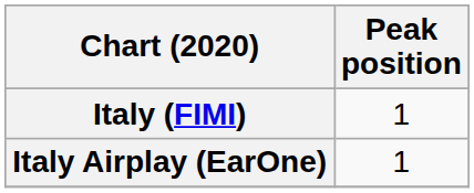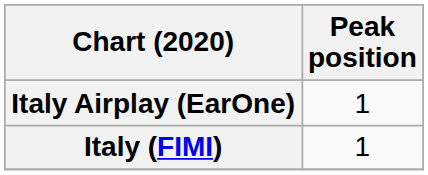rows swapped: Italy (FIMI) <-> Italy Airplay (EarOne)
